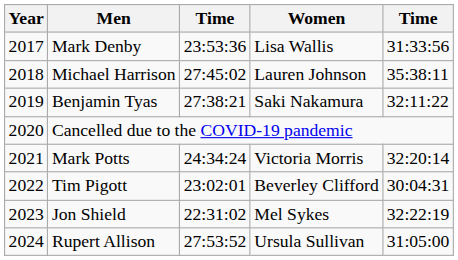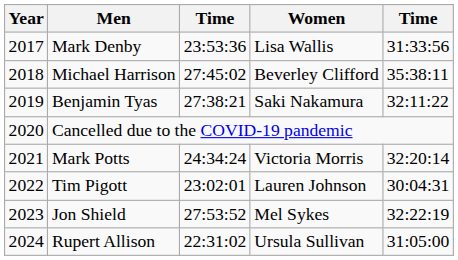Michael Harrison | Women: Lauren Johnson -> Beverley Clifford
Tim Pigott | Women: Beverley Clifford -> Lauren Johnson
Jon Shield | column 3: 22:31:02 -> 27:53:52
Rupert Allison | column 3: 27:53:52 -> 22:31:02
